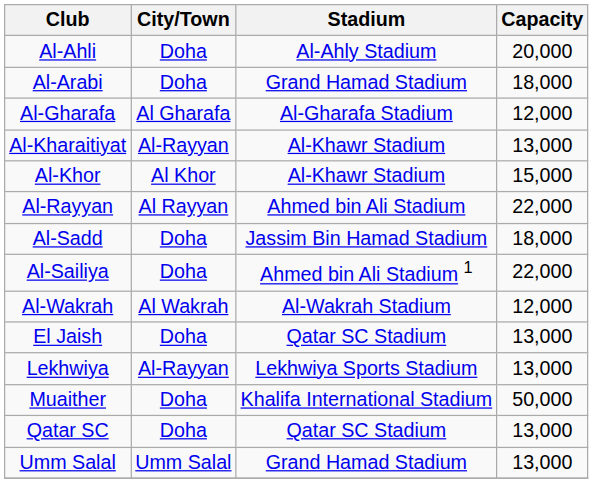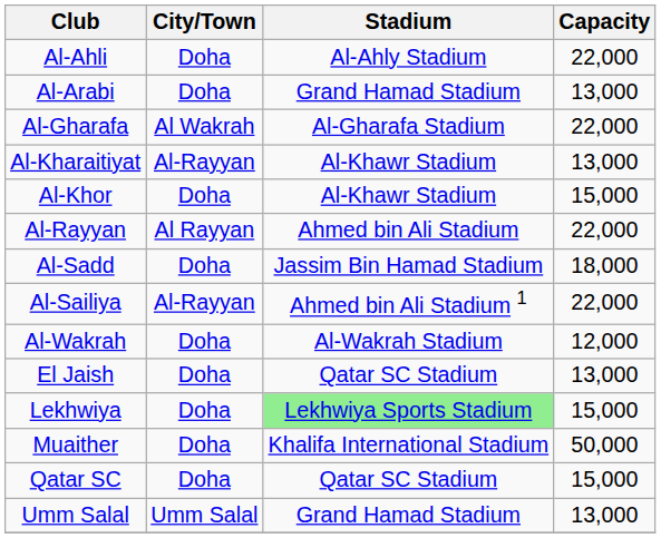Al-Ahli | Capacity: 20,000 -> 22,000
Al-Arabi | Capacity: 18,000 -> 13,000
Al-Gharafa | City/Town: Al Gharafa -> Al Wakrah
Al-Gharafa | Capacity: 12,000 -> 22,000
Al-Khor | City/Town: Al Khor -> Doha
Al-Sailiya | City/Town: Doha -> Al-Rayyan
Al-Wakrah | City/Town: Al Wakrah -> Doha
Lekhwiya | City/Town: Al-Rayyan -> Doha
Lekhwiya | Stadium: no background -> lightgreen background
Lekhwiya | Capacity: 13,000 -> 15,000
Qatar SC | Capacity: 13,000 -> 15,000
